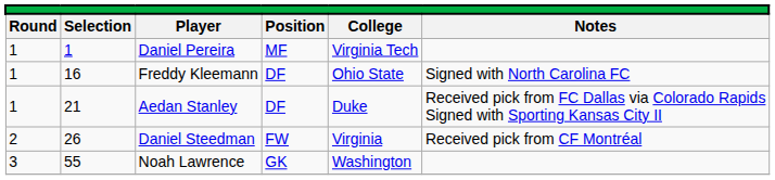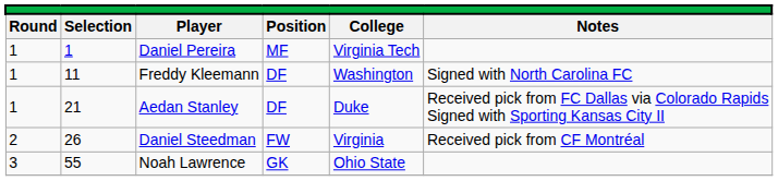Freddy Kleemann | column 2: 16 -> 11
Freddy Kleemann | column 5: Ohio State -> Washington
Noah Lawrence | column 5: Washington -> Ohio State
